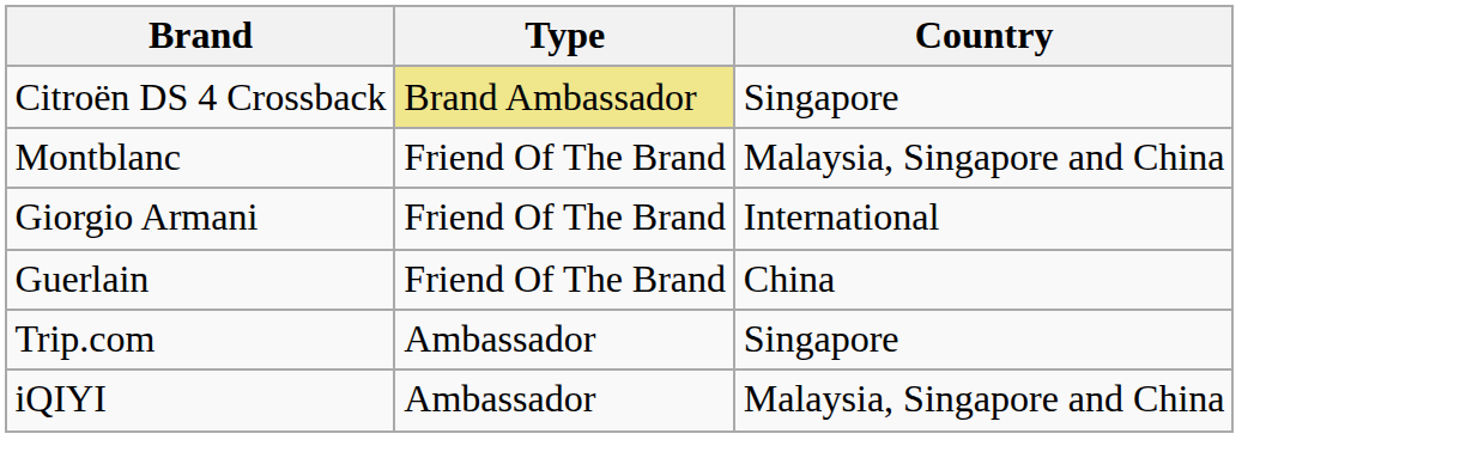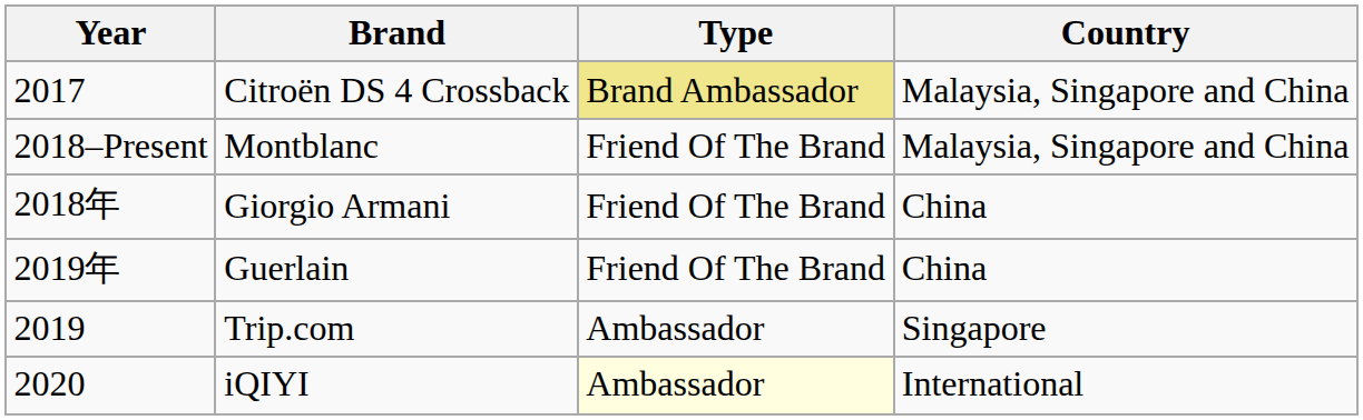+ column: Year | 2017 | 2018–Present | 2018年 | 2019年 | 2019 | 2020
Citroën DS 4 Crossback | Country: Singapore -> Malaysia, Singapore and China
Giorgio Armani | Country: International -> China
iQIYI | Type: no background -> lightyellow background
iQIYI | Country: Malaysia, Singapore and China -> International
